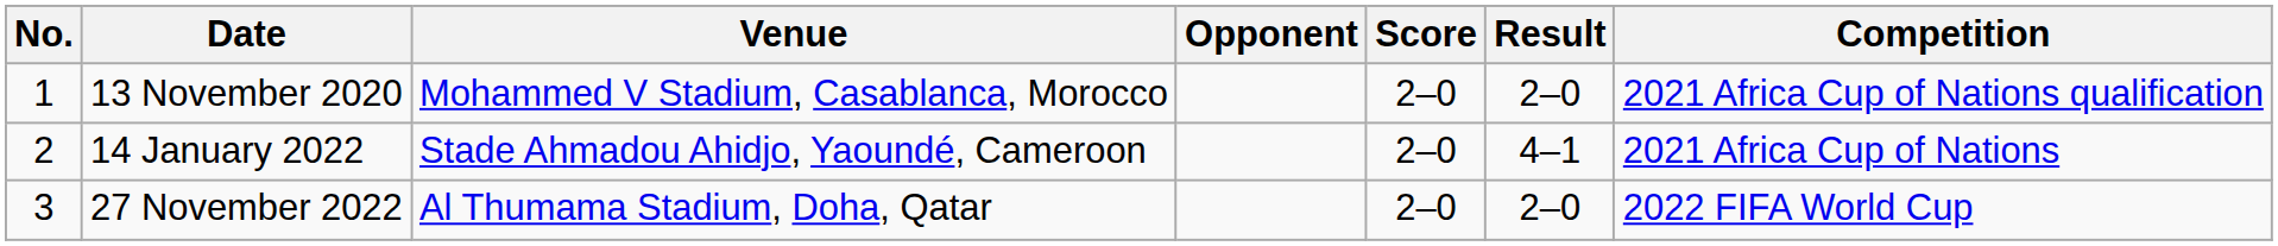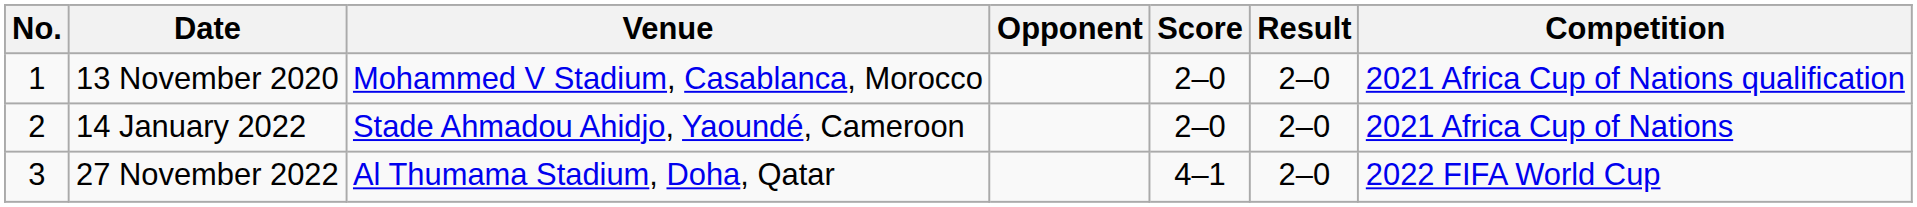14 January 2022 | Result: 4–1 -> 2–0
27 November 2022 | Score: 2–0 -> 4–1
